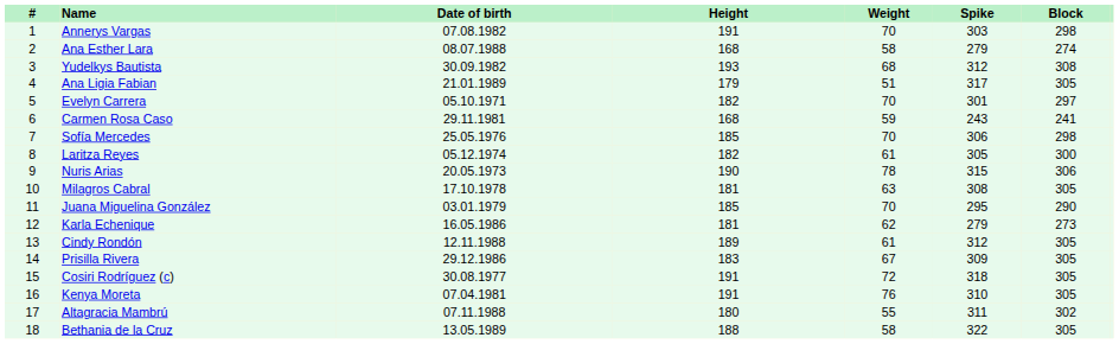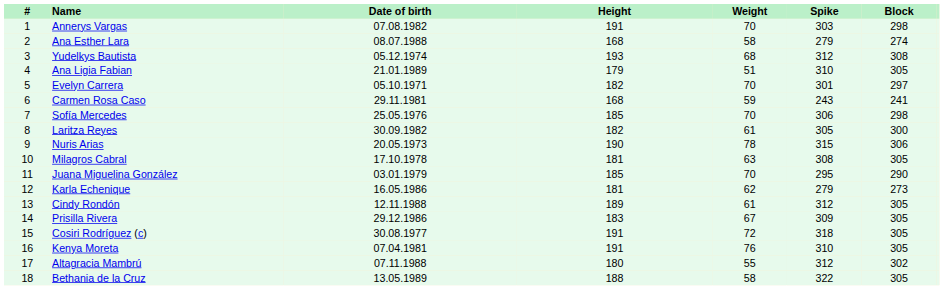Yudelkys Bautista | Date of birth: 30.09.1982 -> 05.12.1974
Ana Ligia Fabian | Spike: 317 -> 310
Laritza Reyes | Date of birth: 05.12.1974 -> 30.09.1982
Altagracia Mambrú | Spike: 311 -> 312
